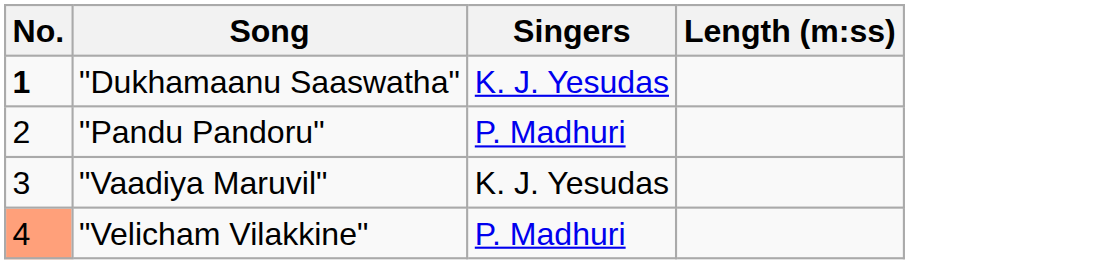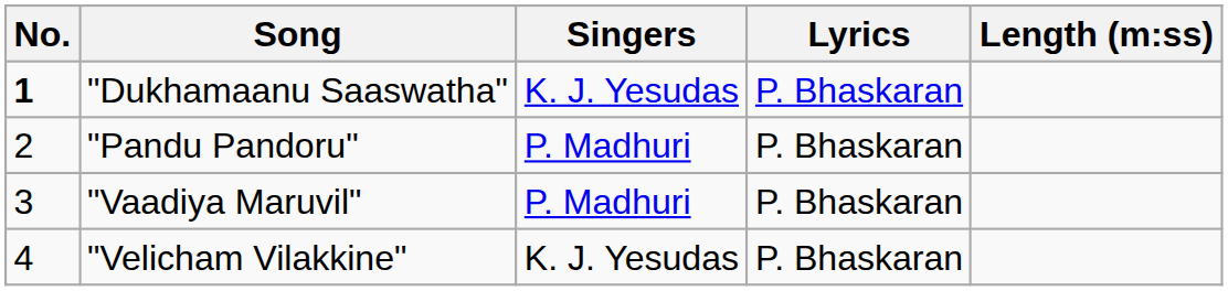+ column: Lyrics | P. Bhaskaran | P. Bhaskaran | P. Bhaskaran | P. Bhaskaran
"Vaadiya Maruvil" | Singers: K. J. Yesudas -> P. Madhuri
"Velicham Vilakkine" | No.: lightsalmon background -> no background
"Velicham Vilakkine" | Singers: P. Madhuri -> K. J. Yesudas
